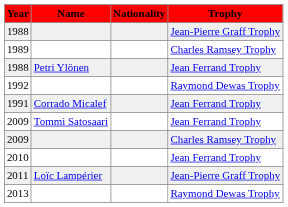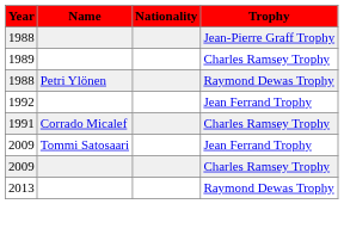1988 / Petri Ylönen | Trophy: Jean Ferrand Trophy -> Raymond Dewas Trophy
1992 | Trophy: Raymond Dewas Trophy -> Jean Ferrand Trophy
1991 | Trophy: Jean Ferrand Trophy -> Charles Ramsey Trophy
- row: 2010 | Jean Ferrand Trophy
- row: 2011 | Loïc Lampérier | Jean-Pierre Graff Trophy
